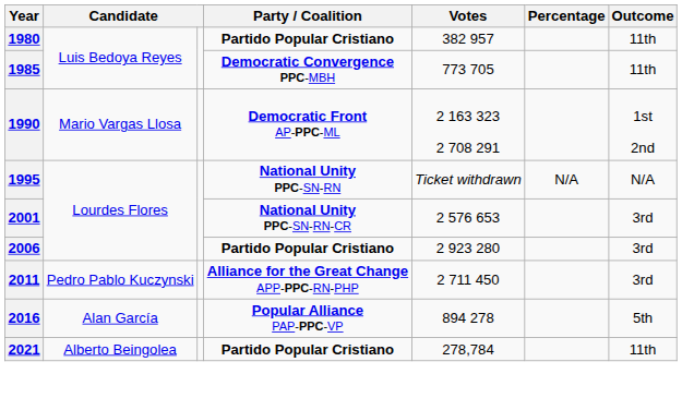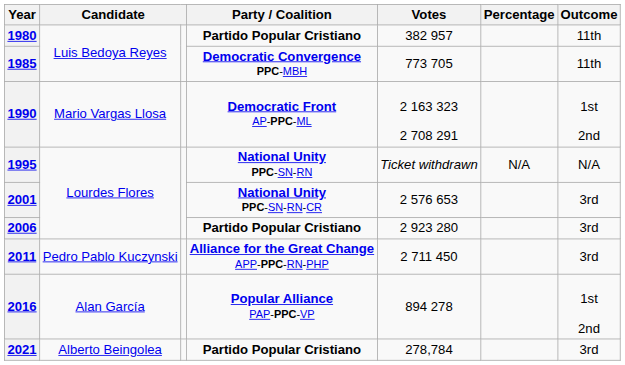2016 | Outcome: 5th -> 1st 2nd
2021 | Outcome: 11th -> 3rd
